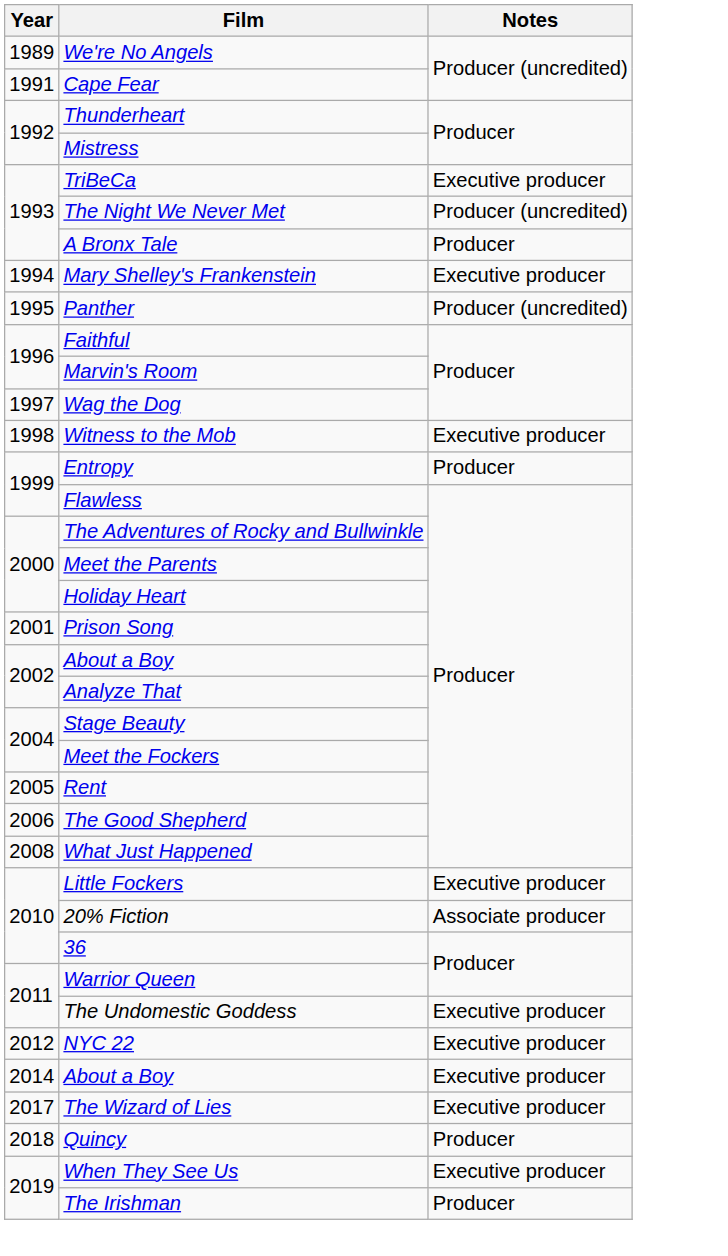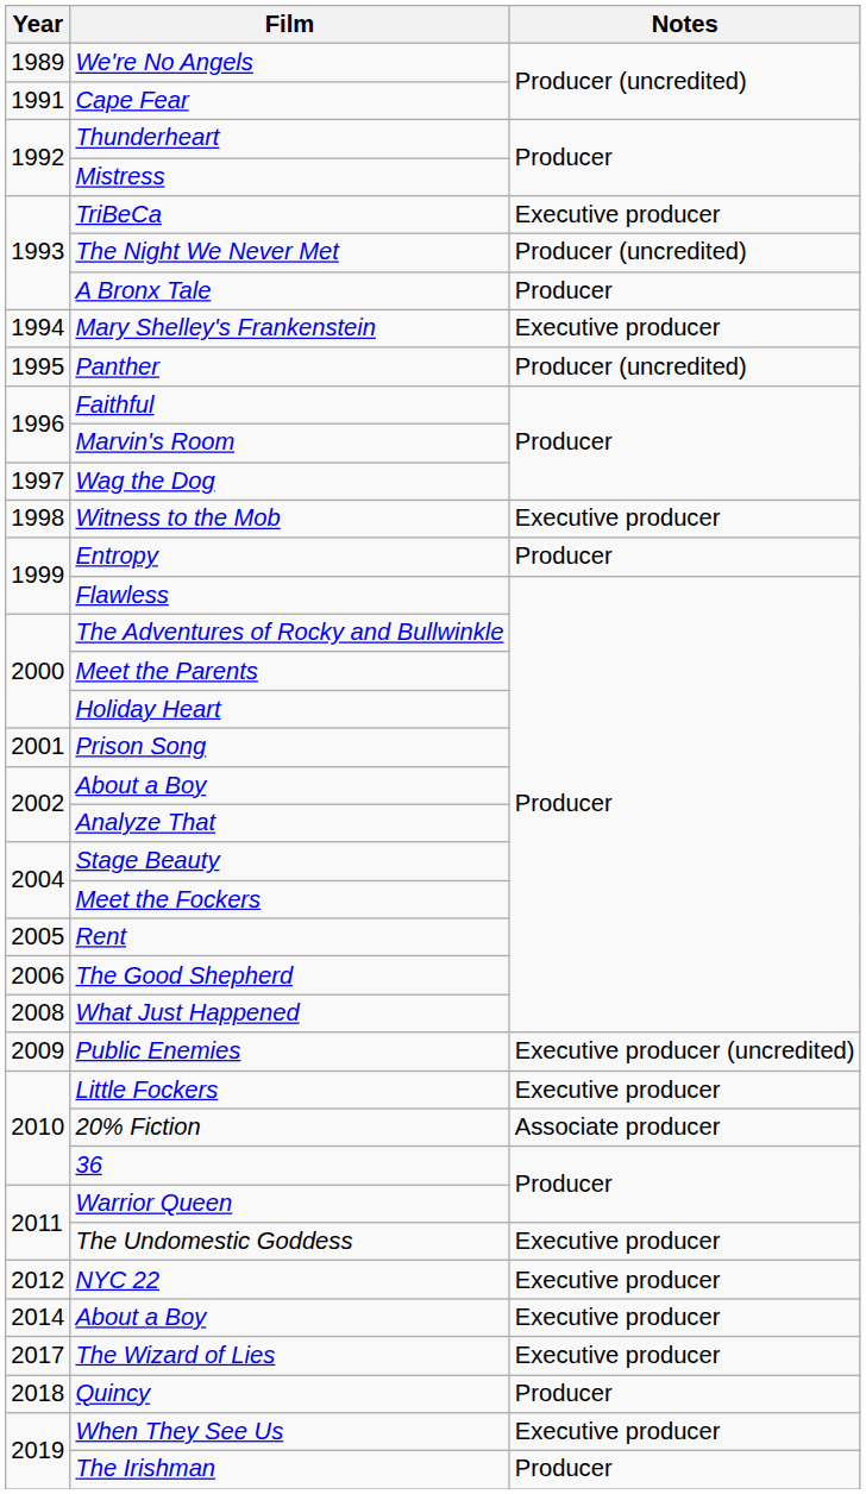+ row: 2009 | Public Enemies | Executive producer (uncredited)
